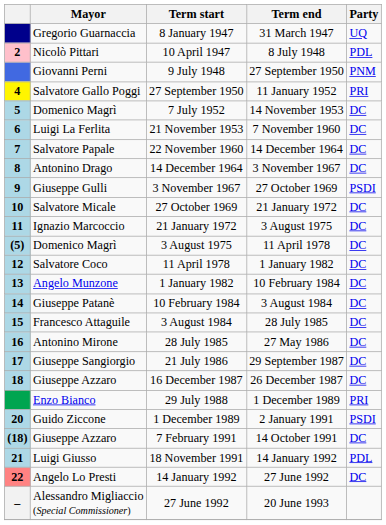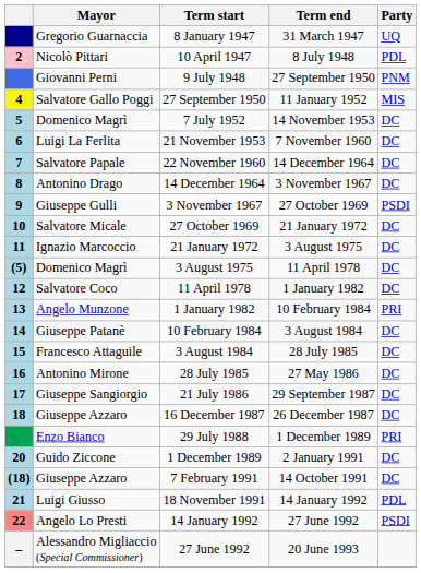4 | Party: PRI -> MIS
13 | Party: DC -> PRI
20 | Party: PSDI -> DC
22 | Party: DC -> PSDI
